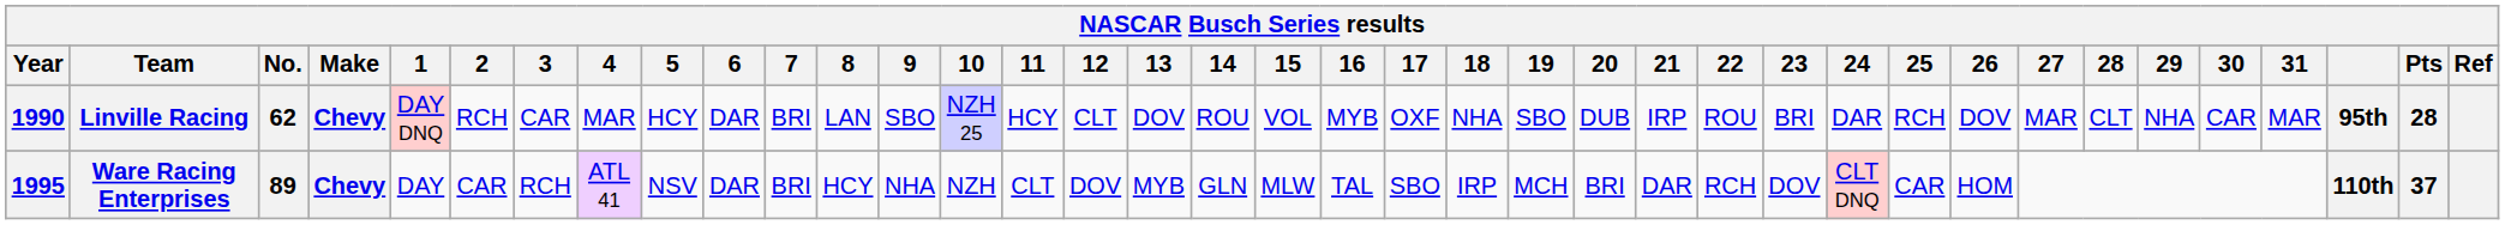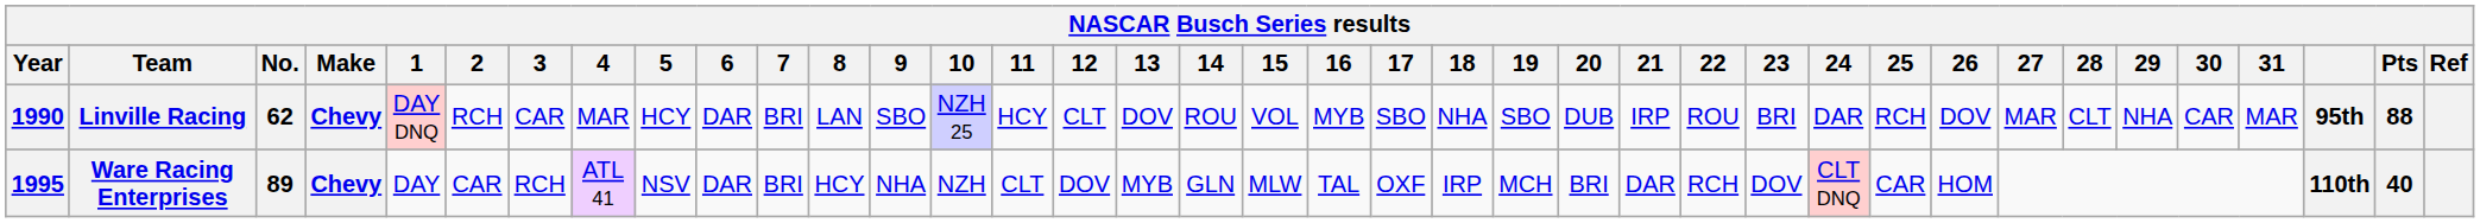Linville Racing | 17: OXF -> SBO
Linville Racing | Pts: 28 -> 88
Ware Racing Enterprises | 17: SBO -> OXF
Ware Racing Enterprises | Pts: 37 -> 40
